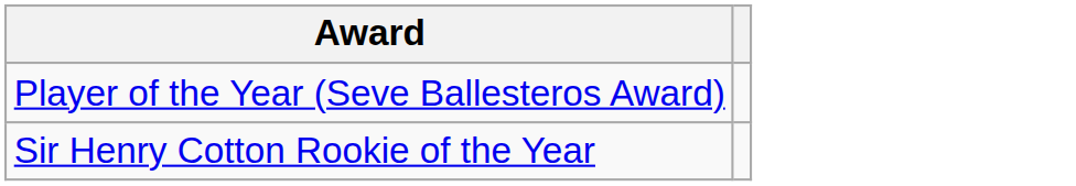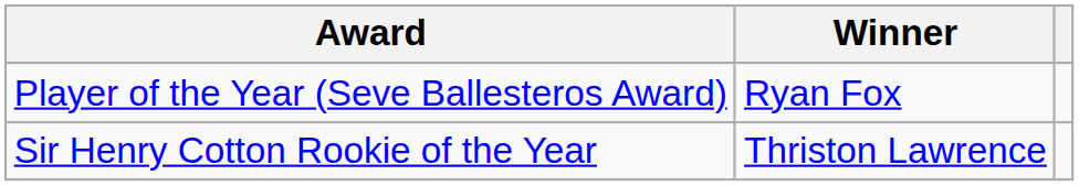+ column: Winner | Ryan Fox | Thriston Lawrence
